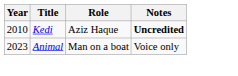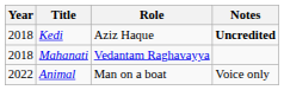Kedi | Year: 2010 -> 2018
+ row: 2018 | Mahanati | Vedantam Raghavayya
Animal | Year: 2023 -> 2022
